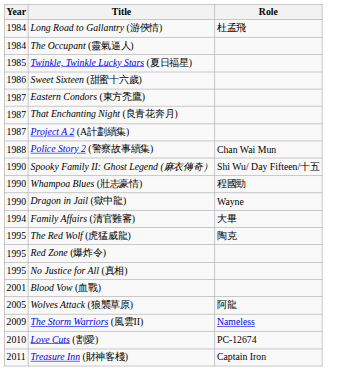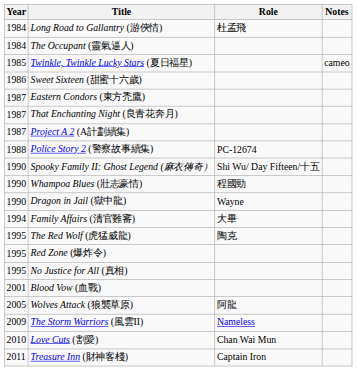+ column: Notes | cameo
Police Story 2 (警察故事續集) | Role: Chan Wai Mun -> PC-12674
Love Cuts (割愛) | Role: PC-12674 -> Chan Wai Mun
